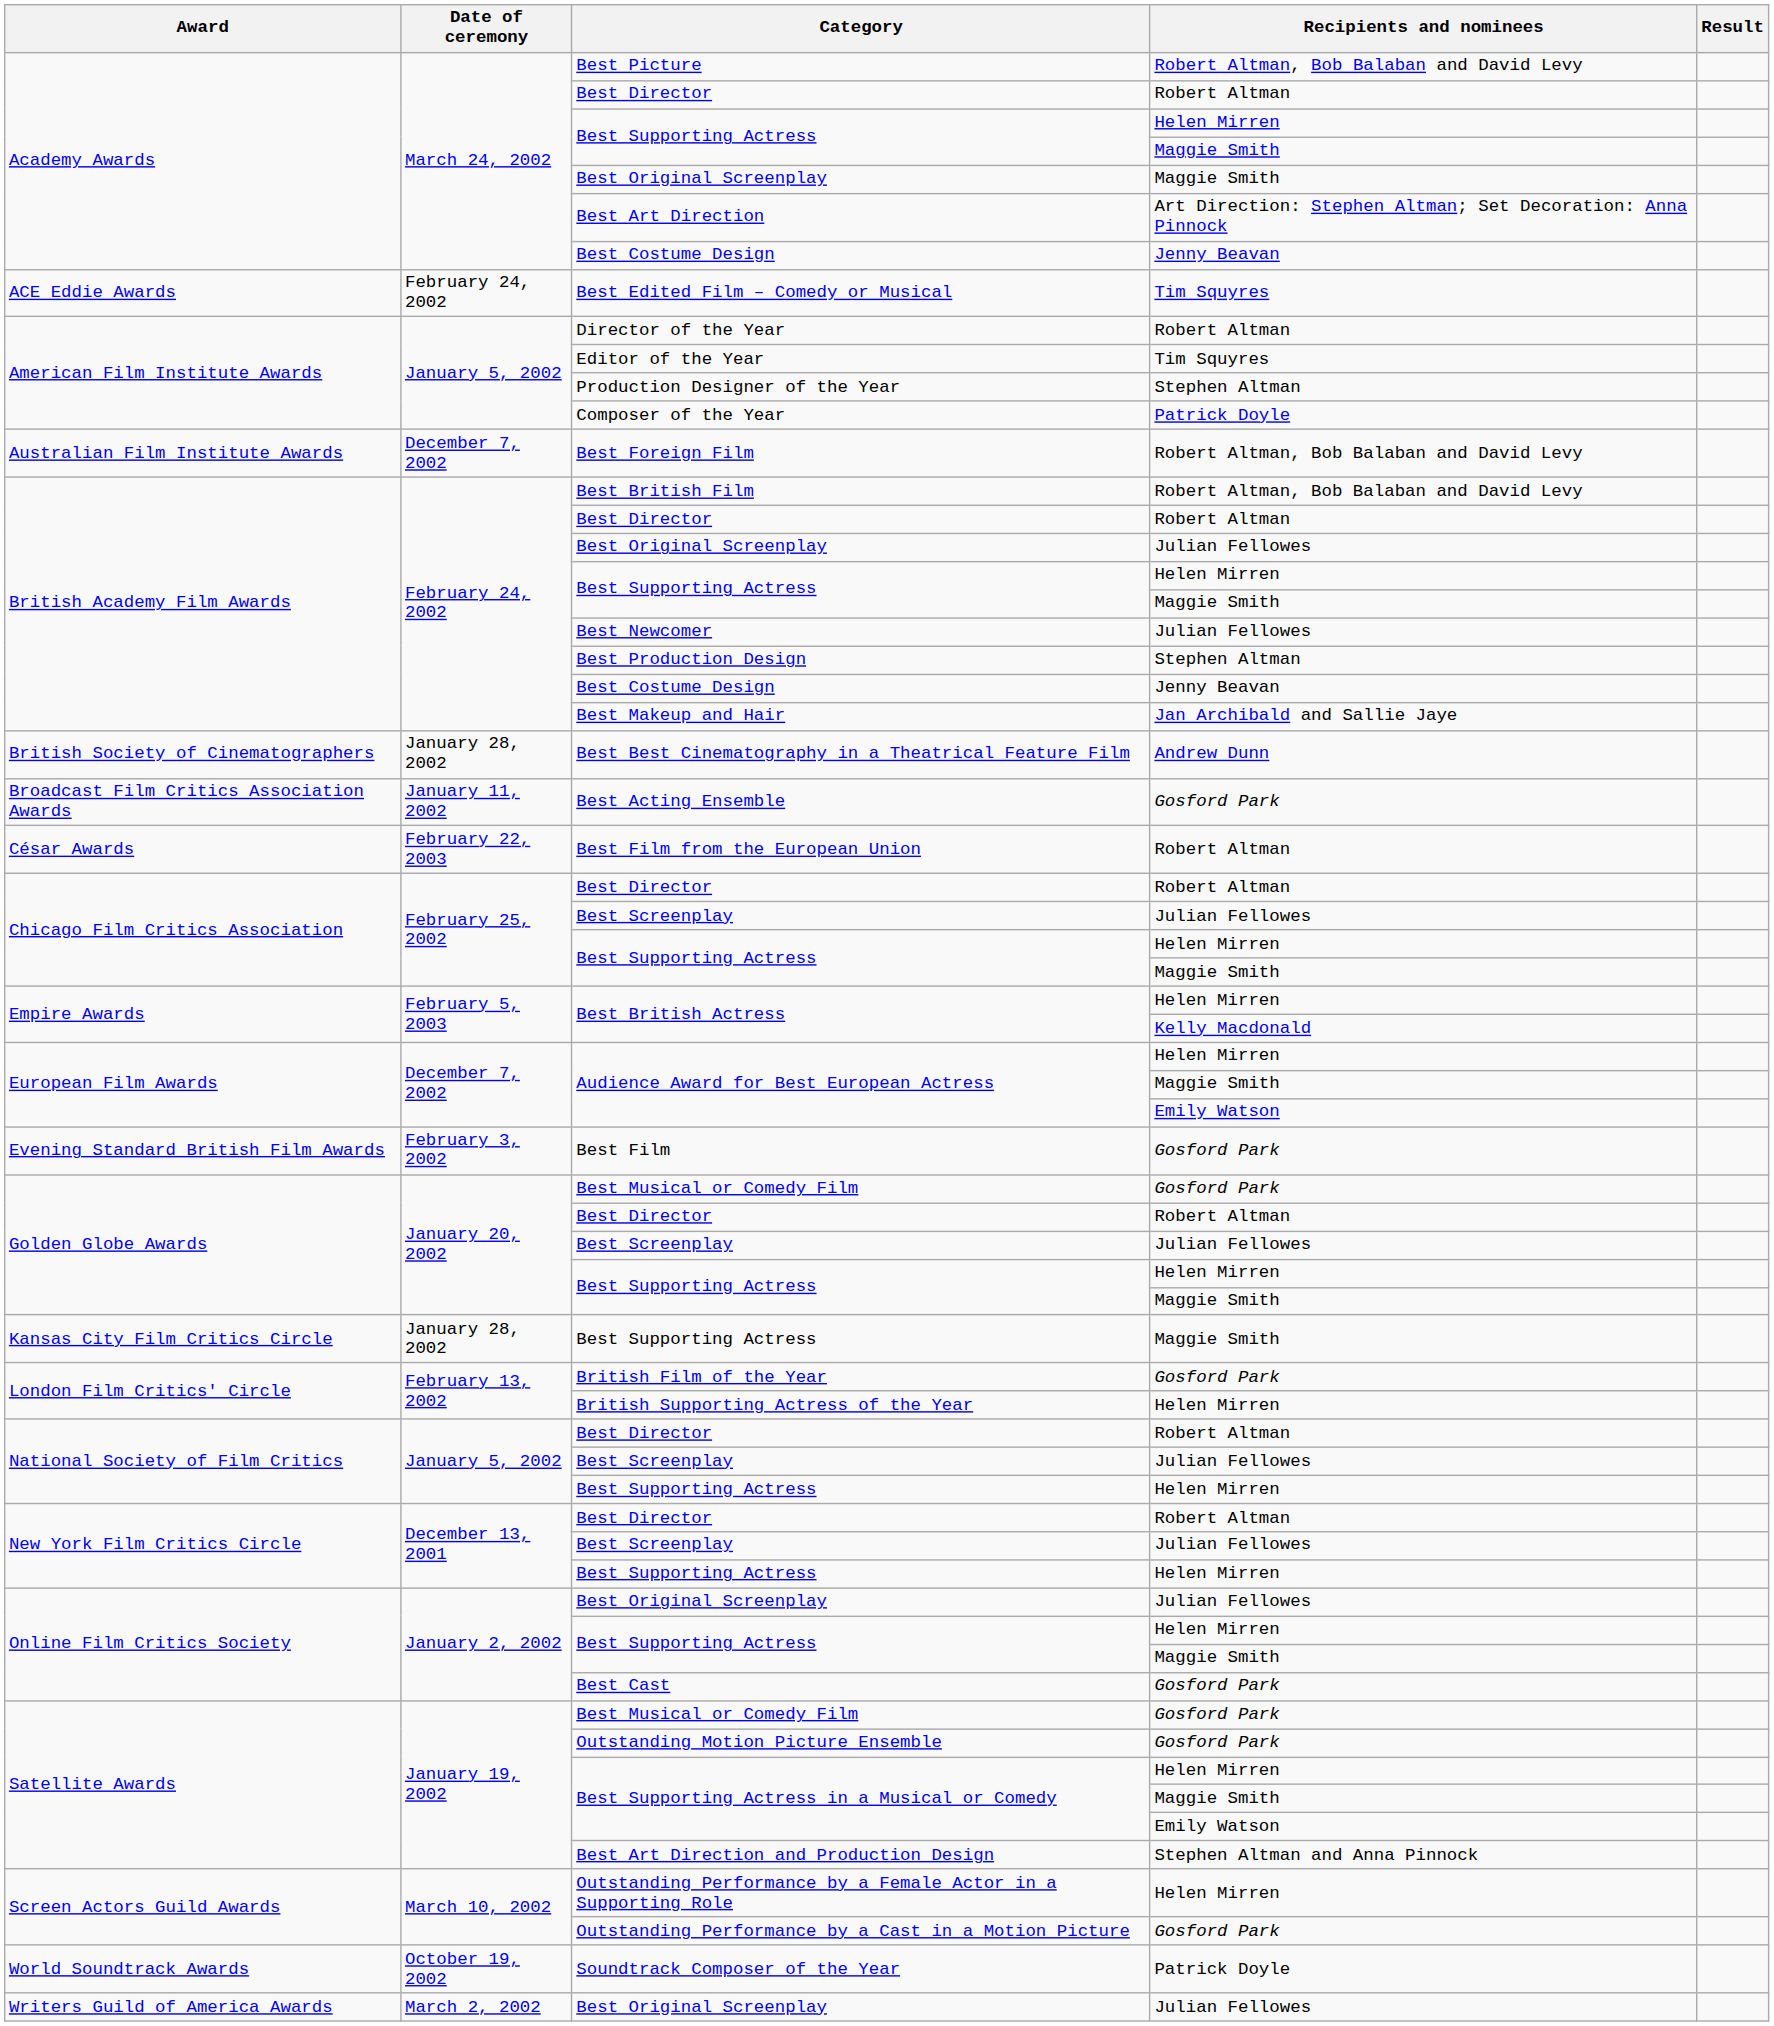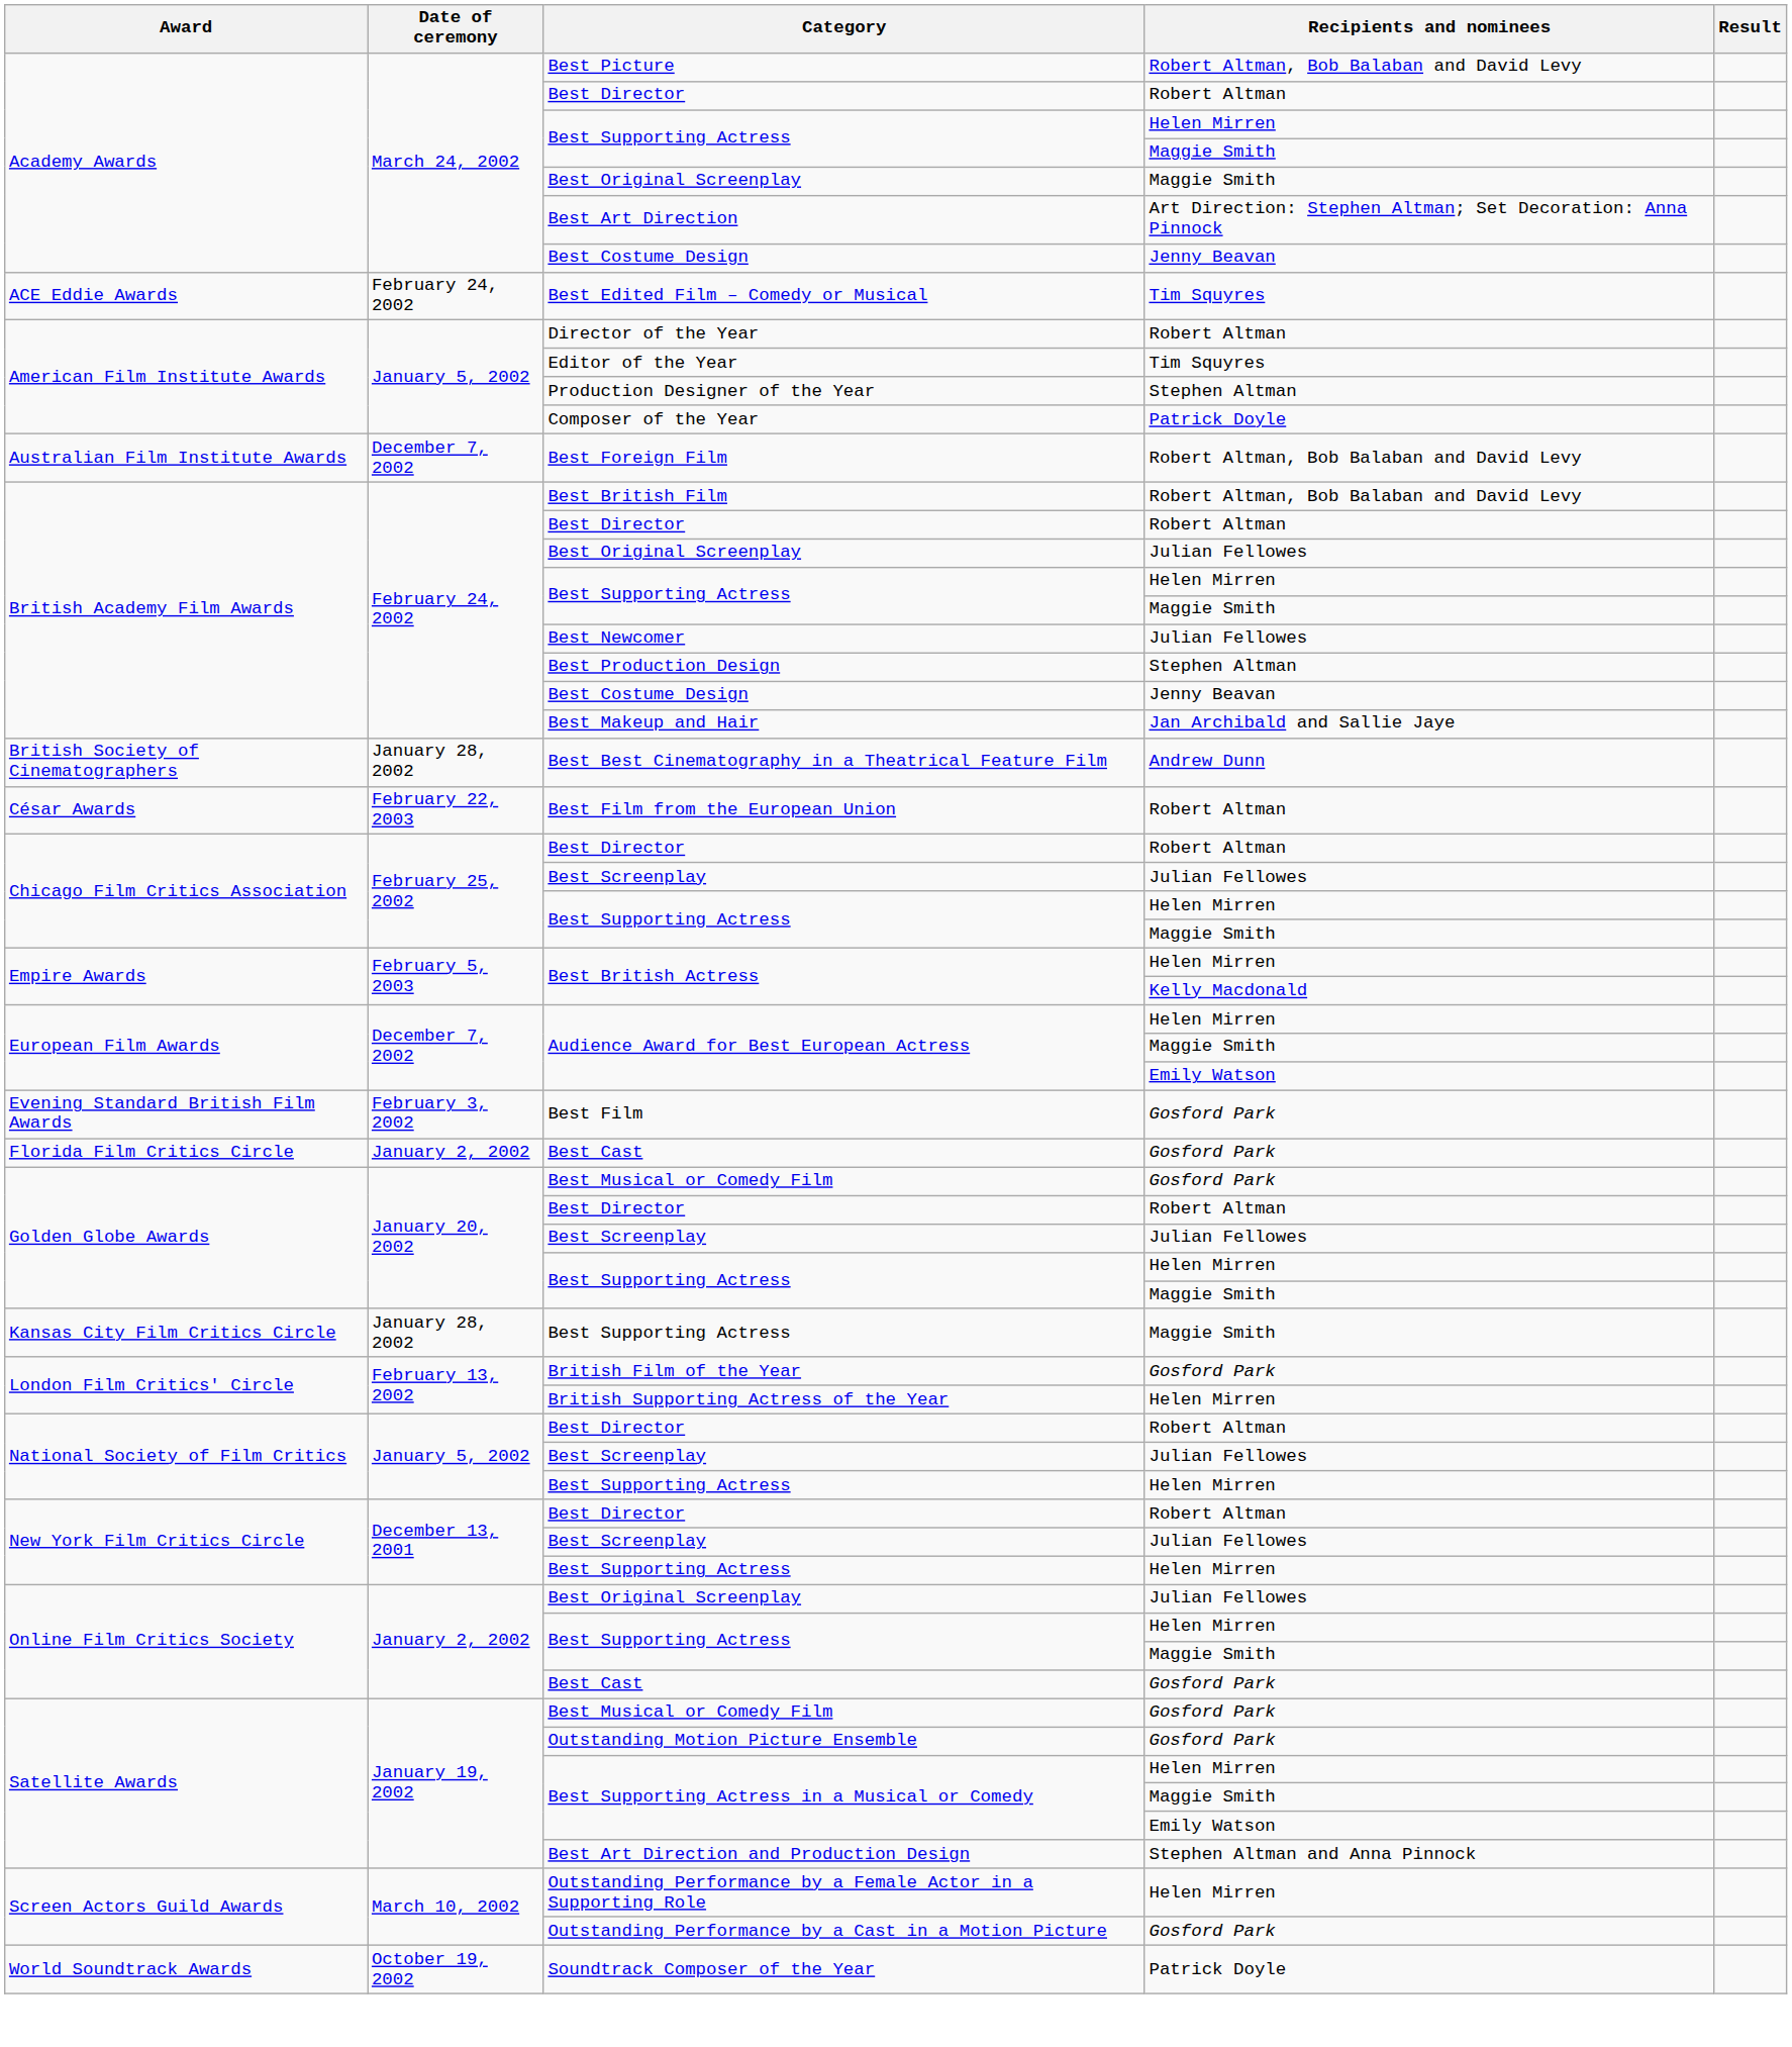- row: Broadcast Film Critics Association Awards | January 11, 2002 | Best Acting Ensemble | Gosford Park
+ row: Florida Film Critics Circle | January 2, 2002 | Best Cast | Gosford Park
- row: Writers Guild of America Awards | March 2, 2002 | Best Original Screenplay | Julian Fellowes
